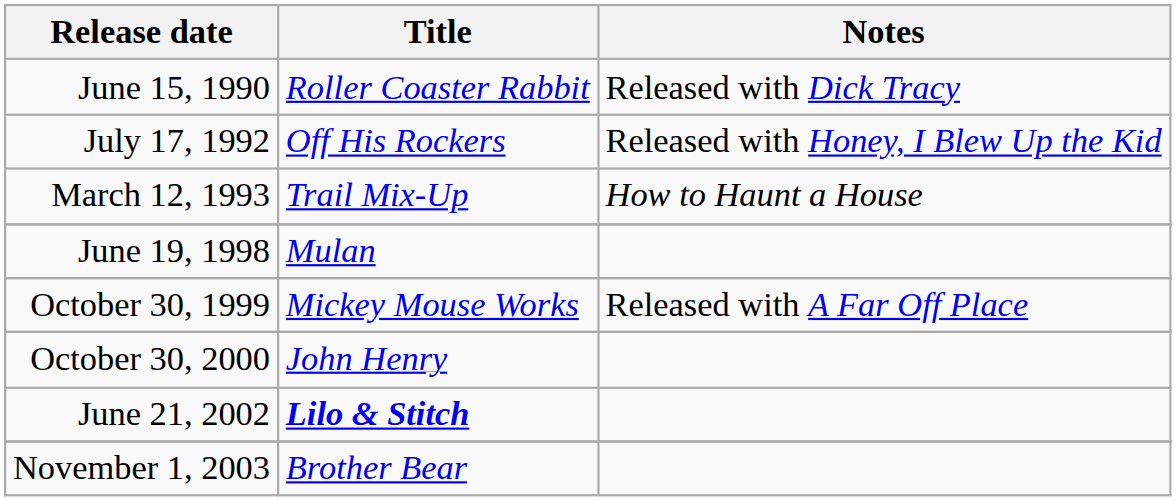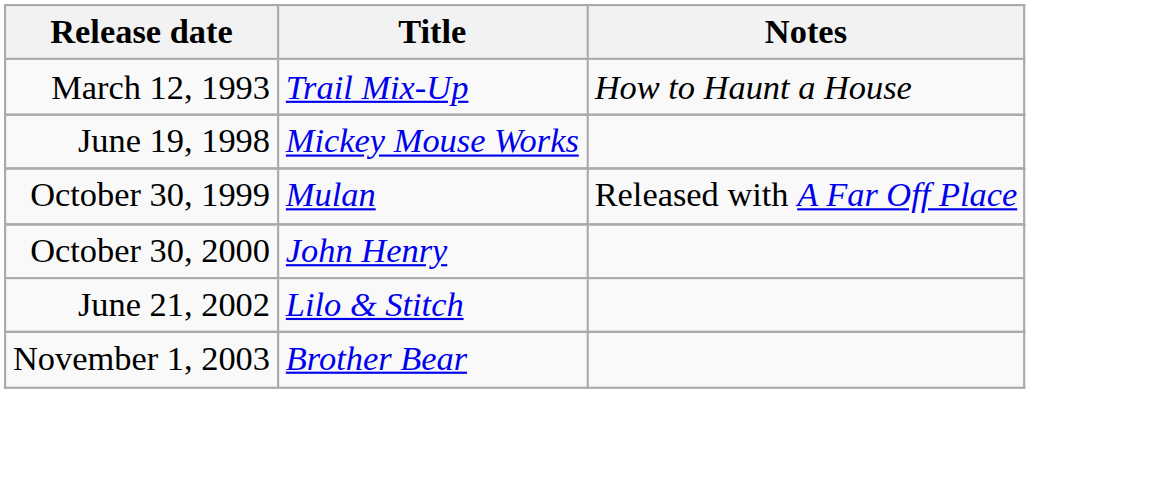- row: June 15, 1990 | Roller Coaster Rabbit | Released with Dick Tracy
- row: July 17, 1992 | Off His Rockers | Released with Honey, I Blew Up the Kid
June 19, 1998 | Title: Mulan -> Mickey Mouse Works
October 30, 1999 | Title: Mickey Mouse Works -> Mulan
June 21, 2002 | Title: bold -> normal
